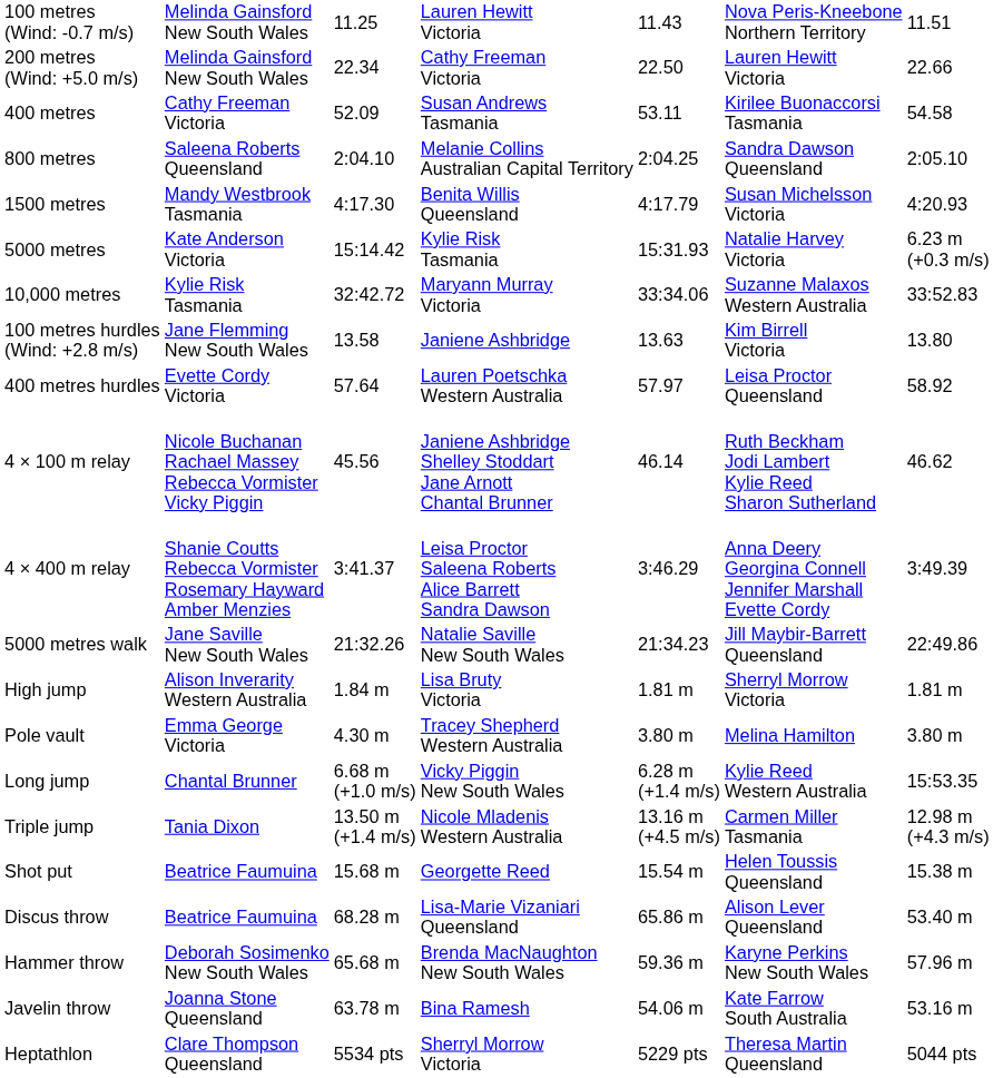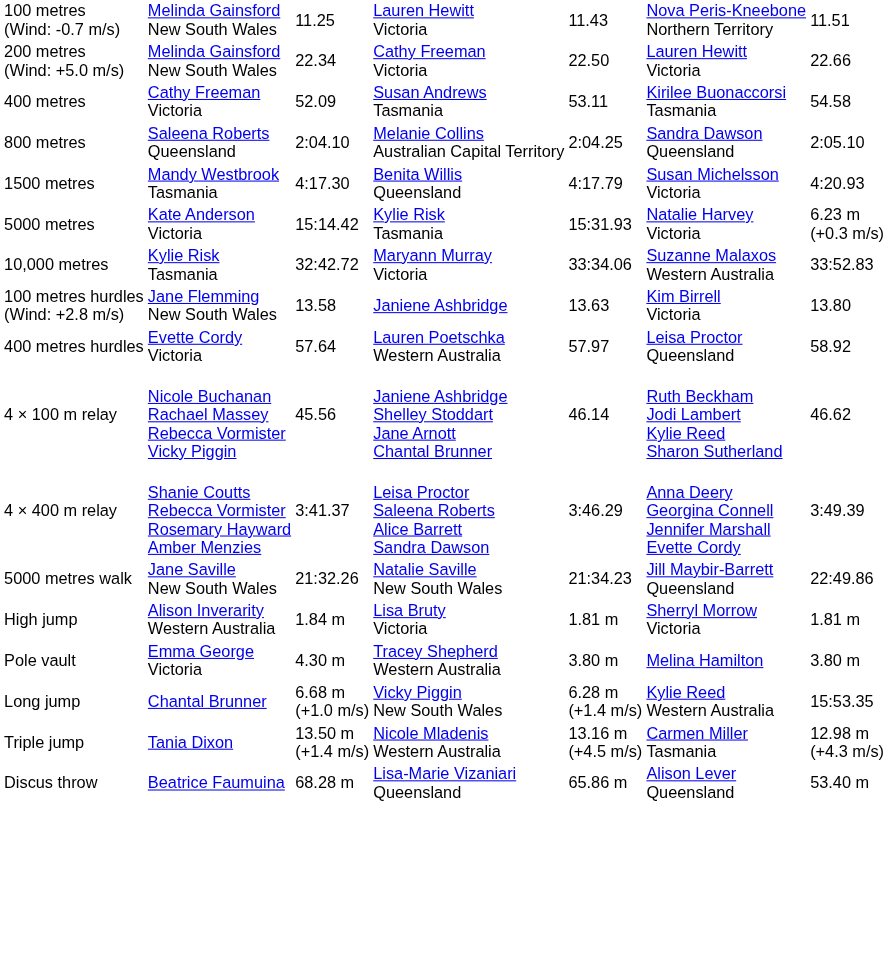- row: Shot put | Beatrice Faumuina | 15.68 m | Georgette Reed | 15.54 m | Helen Toussis Queensland | 15.38 m
- row: Hammer throw | Deborah Sosimenko New South Wales | 65.68 m | Brenda MacNaughton New South Wales | 59.36 m | Karyne Perkins New South Wales | 57.96 m
- row: Javelin throw | Joanna Stone Queensland | 63.78 m | Bina Ramesh | 54.06 m | Kate Farrow South Australia | 53.16 m
- row: Heptathlon | Clare Thompson Queensland | 5534 pts | Sherryl Morrow Victoria | 5229 pts | Theresa Martin Queensland | 5044 pts
